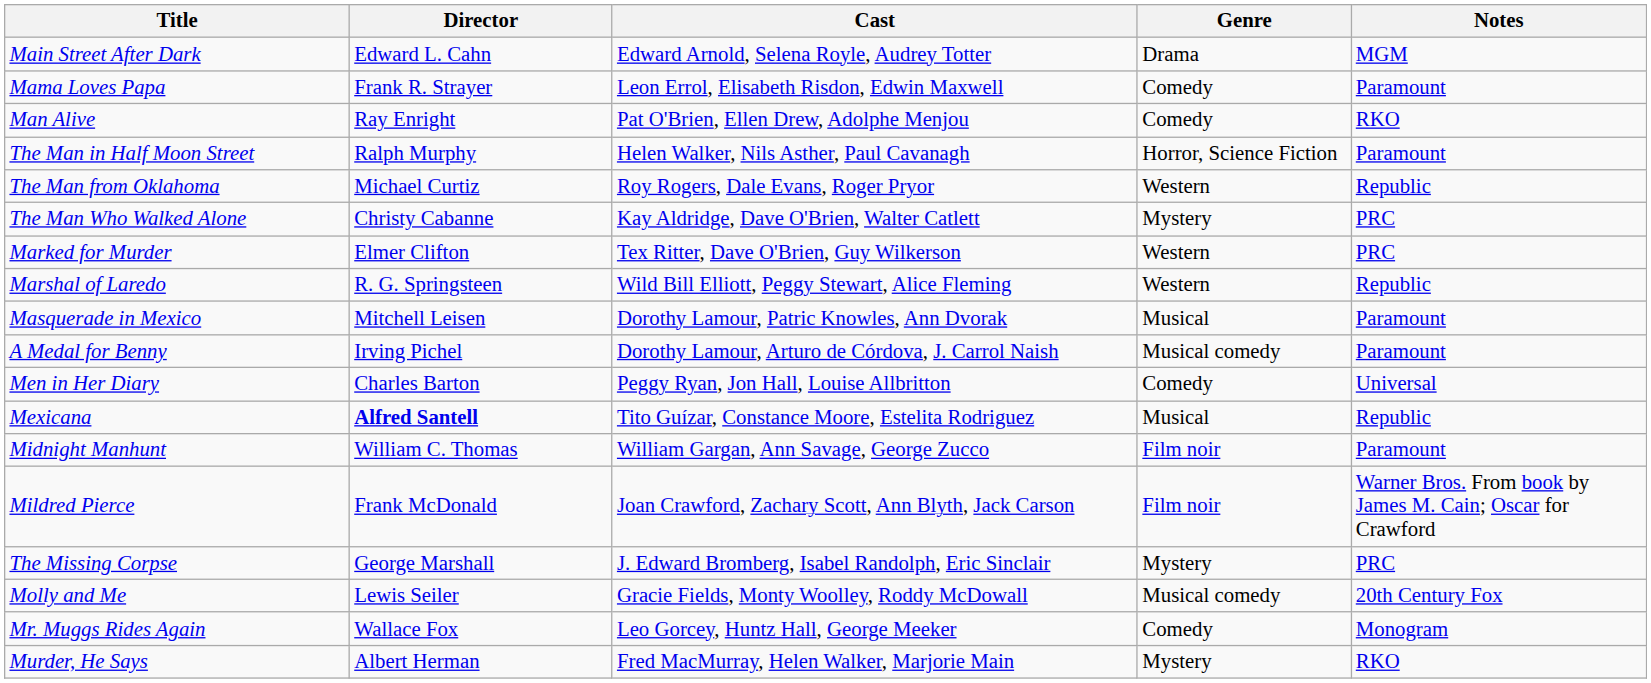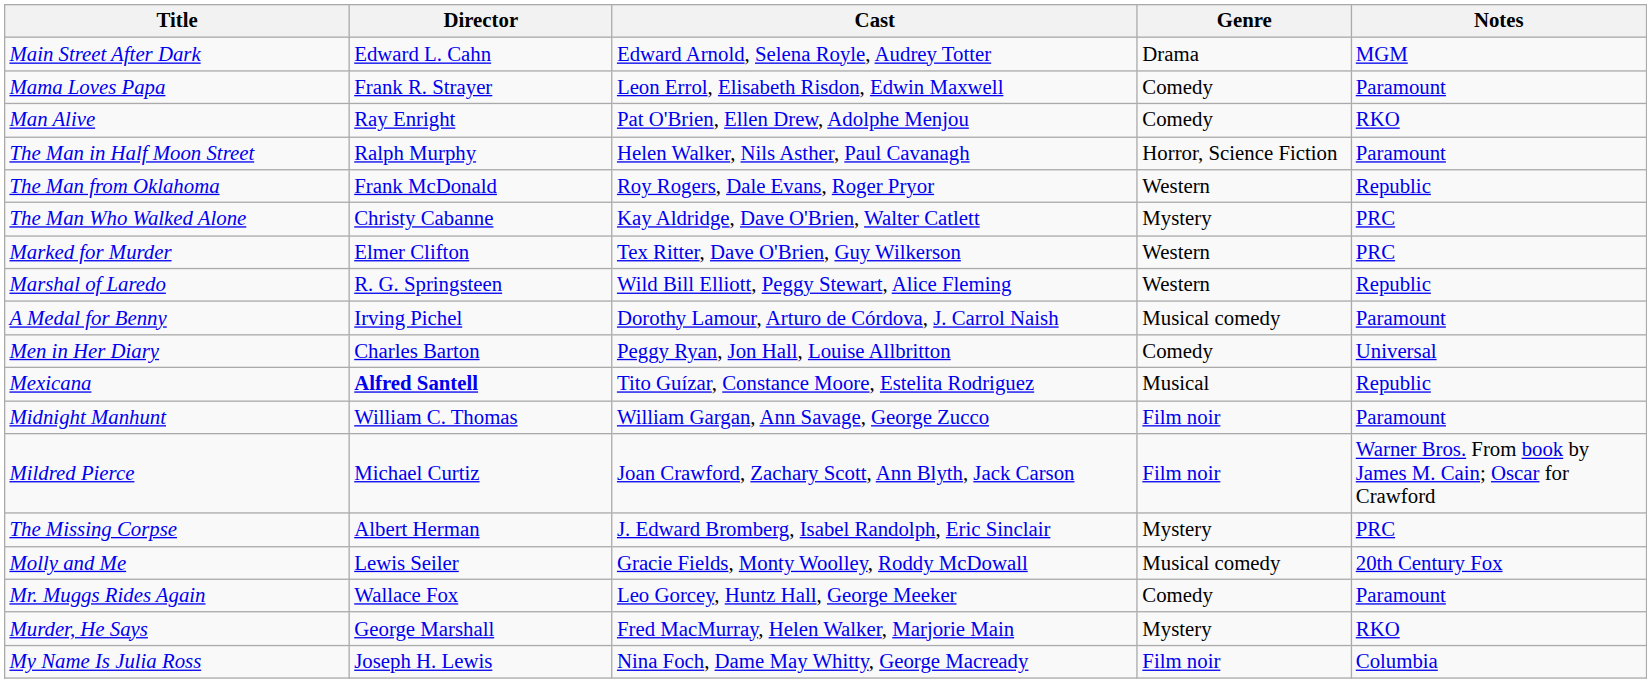The Man from Oklahoma | Director: Michael Curtiz -> Frank McDonald
- row: Masquerade in Mexico | Mitchell Leisen | Dorothy Lamour, Patric Knowles, Ann Dvorak | Musical | Paramount
Mildred Pierce | Director: Frank McDonald -> Michael Curtiz
The Missing Corpse | Director: George Marshall -> Albert Herman
Mr. Muggs Rides Again | Notes: Monogram -> Paramount
Murder, He Says | Director: Albert Herman -> George Marshall
+ row: My Name Is Julia Ross | Joseph H. Lewis | Nina Foch, Dame May Whitty, George Macready | Film noir | Columbia
